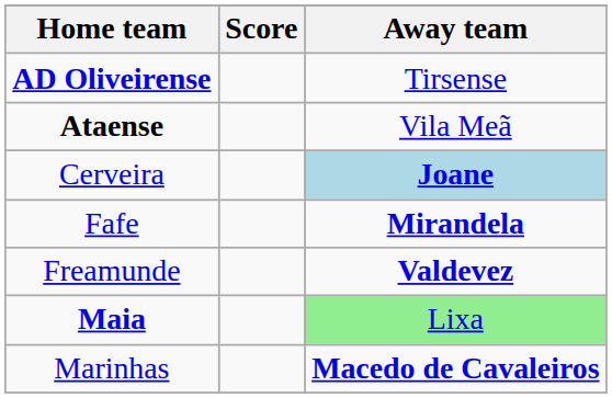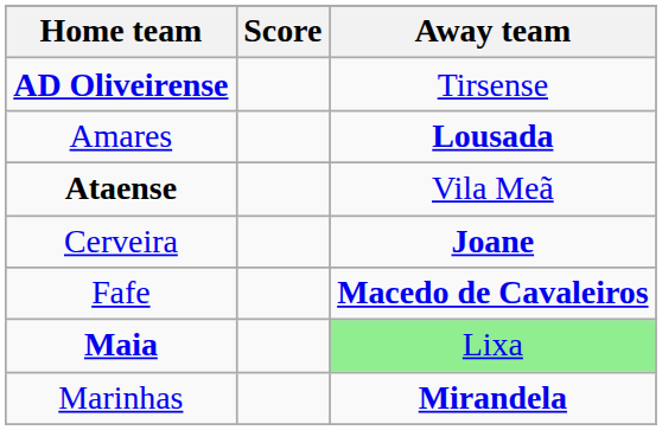+ row: Amares | Lousada
Cerveira | Away team: lightblue background -> no background
Fafe | Away team: Mirandela -> Macedo de Cavaleiros
- row: Freamunde | Valdevez
Marinhas | Away team: Macedo de Cavaleiros -> Mirandela
